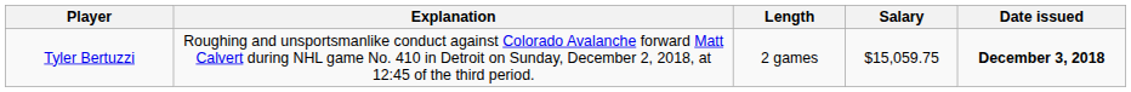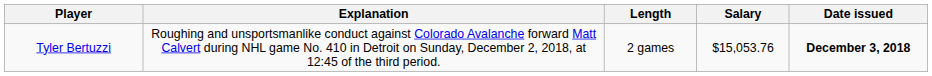Tyler Bertuzzi | Salary: $15,059.75 -> $15,053.76
